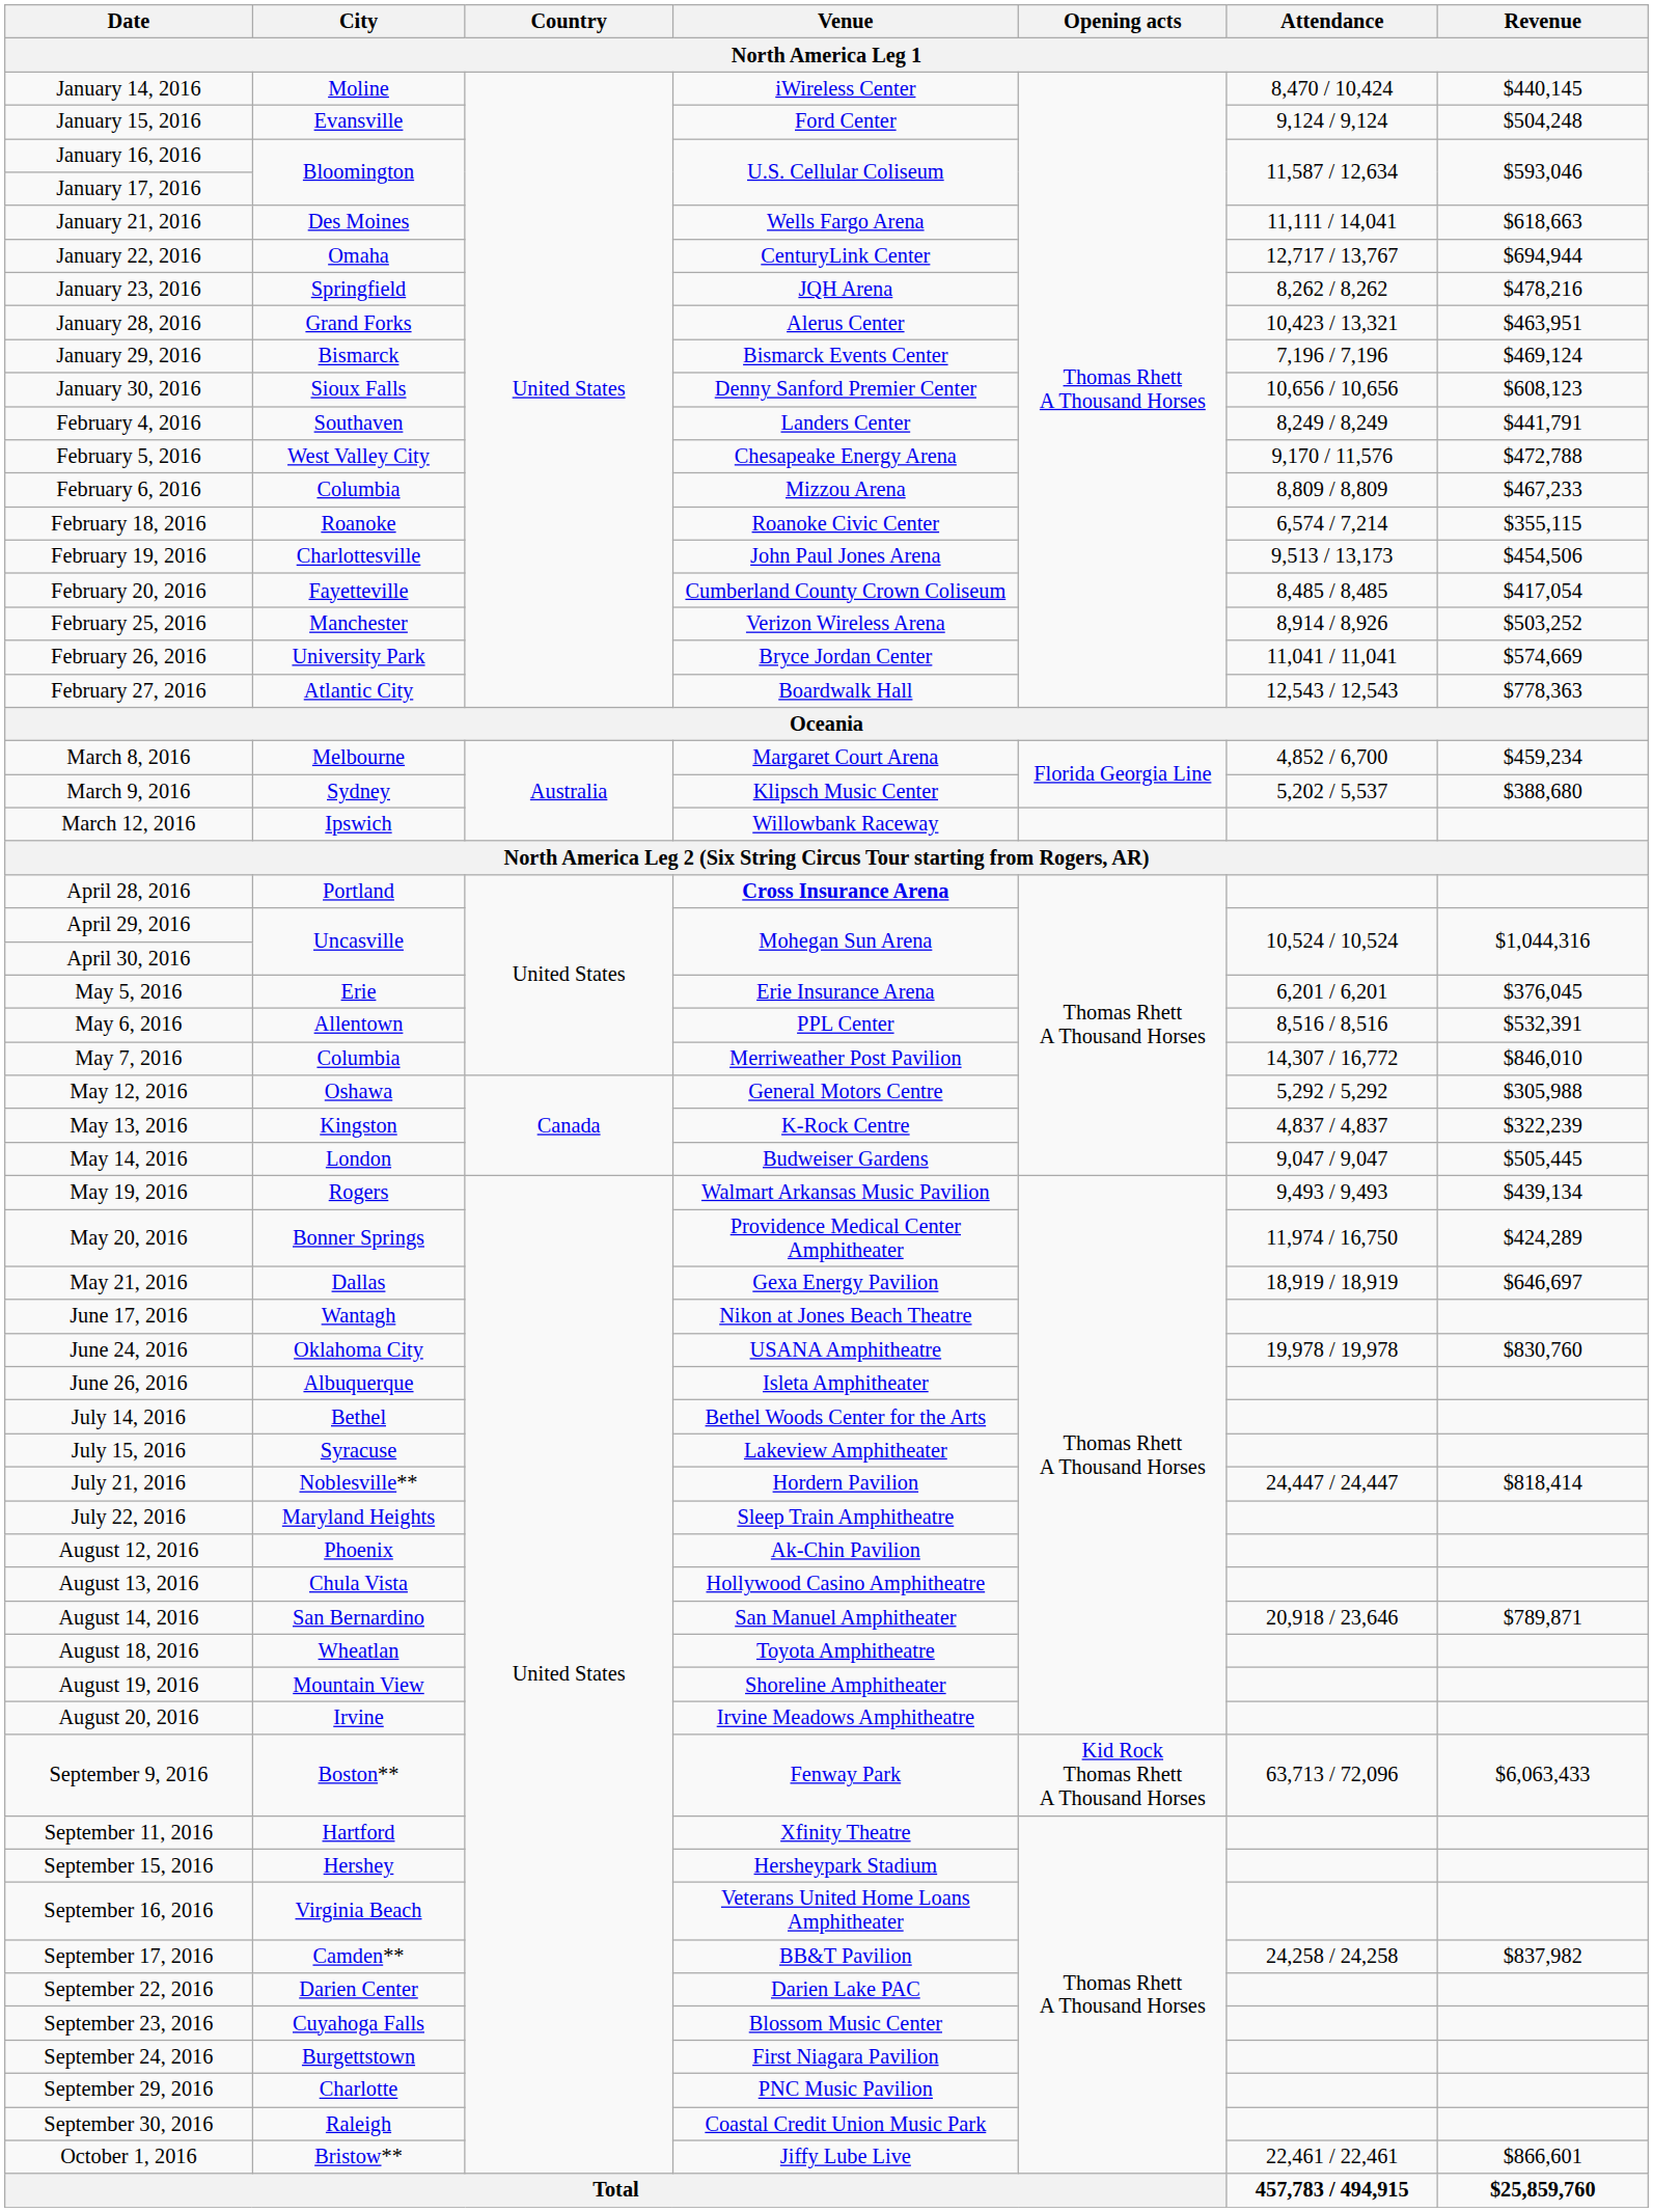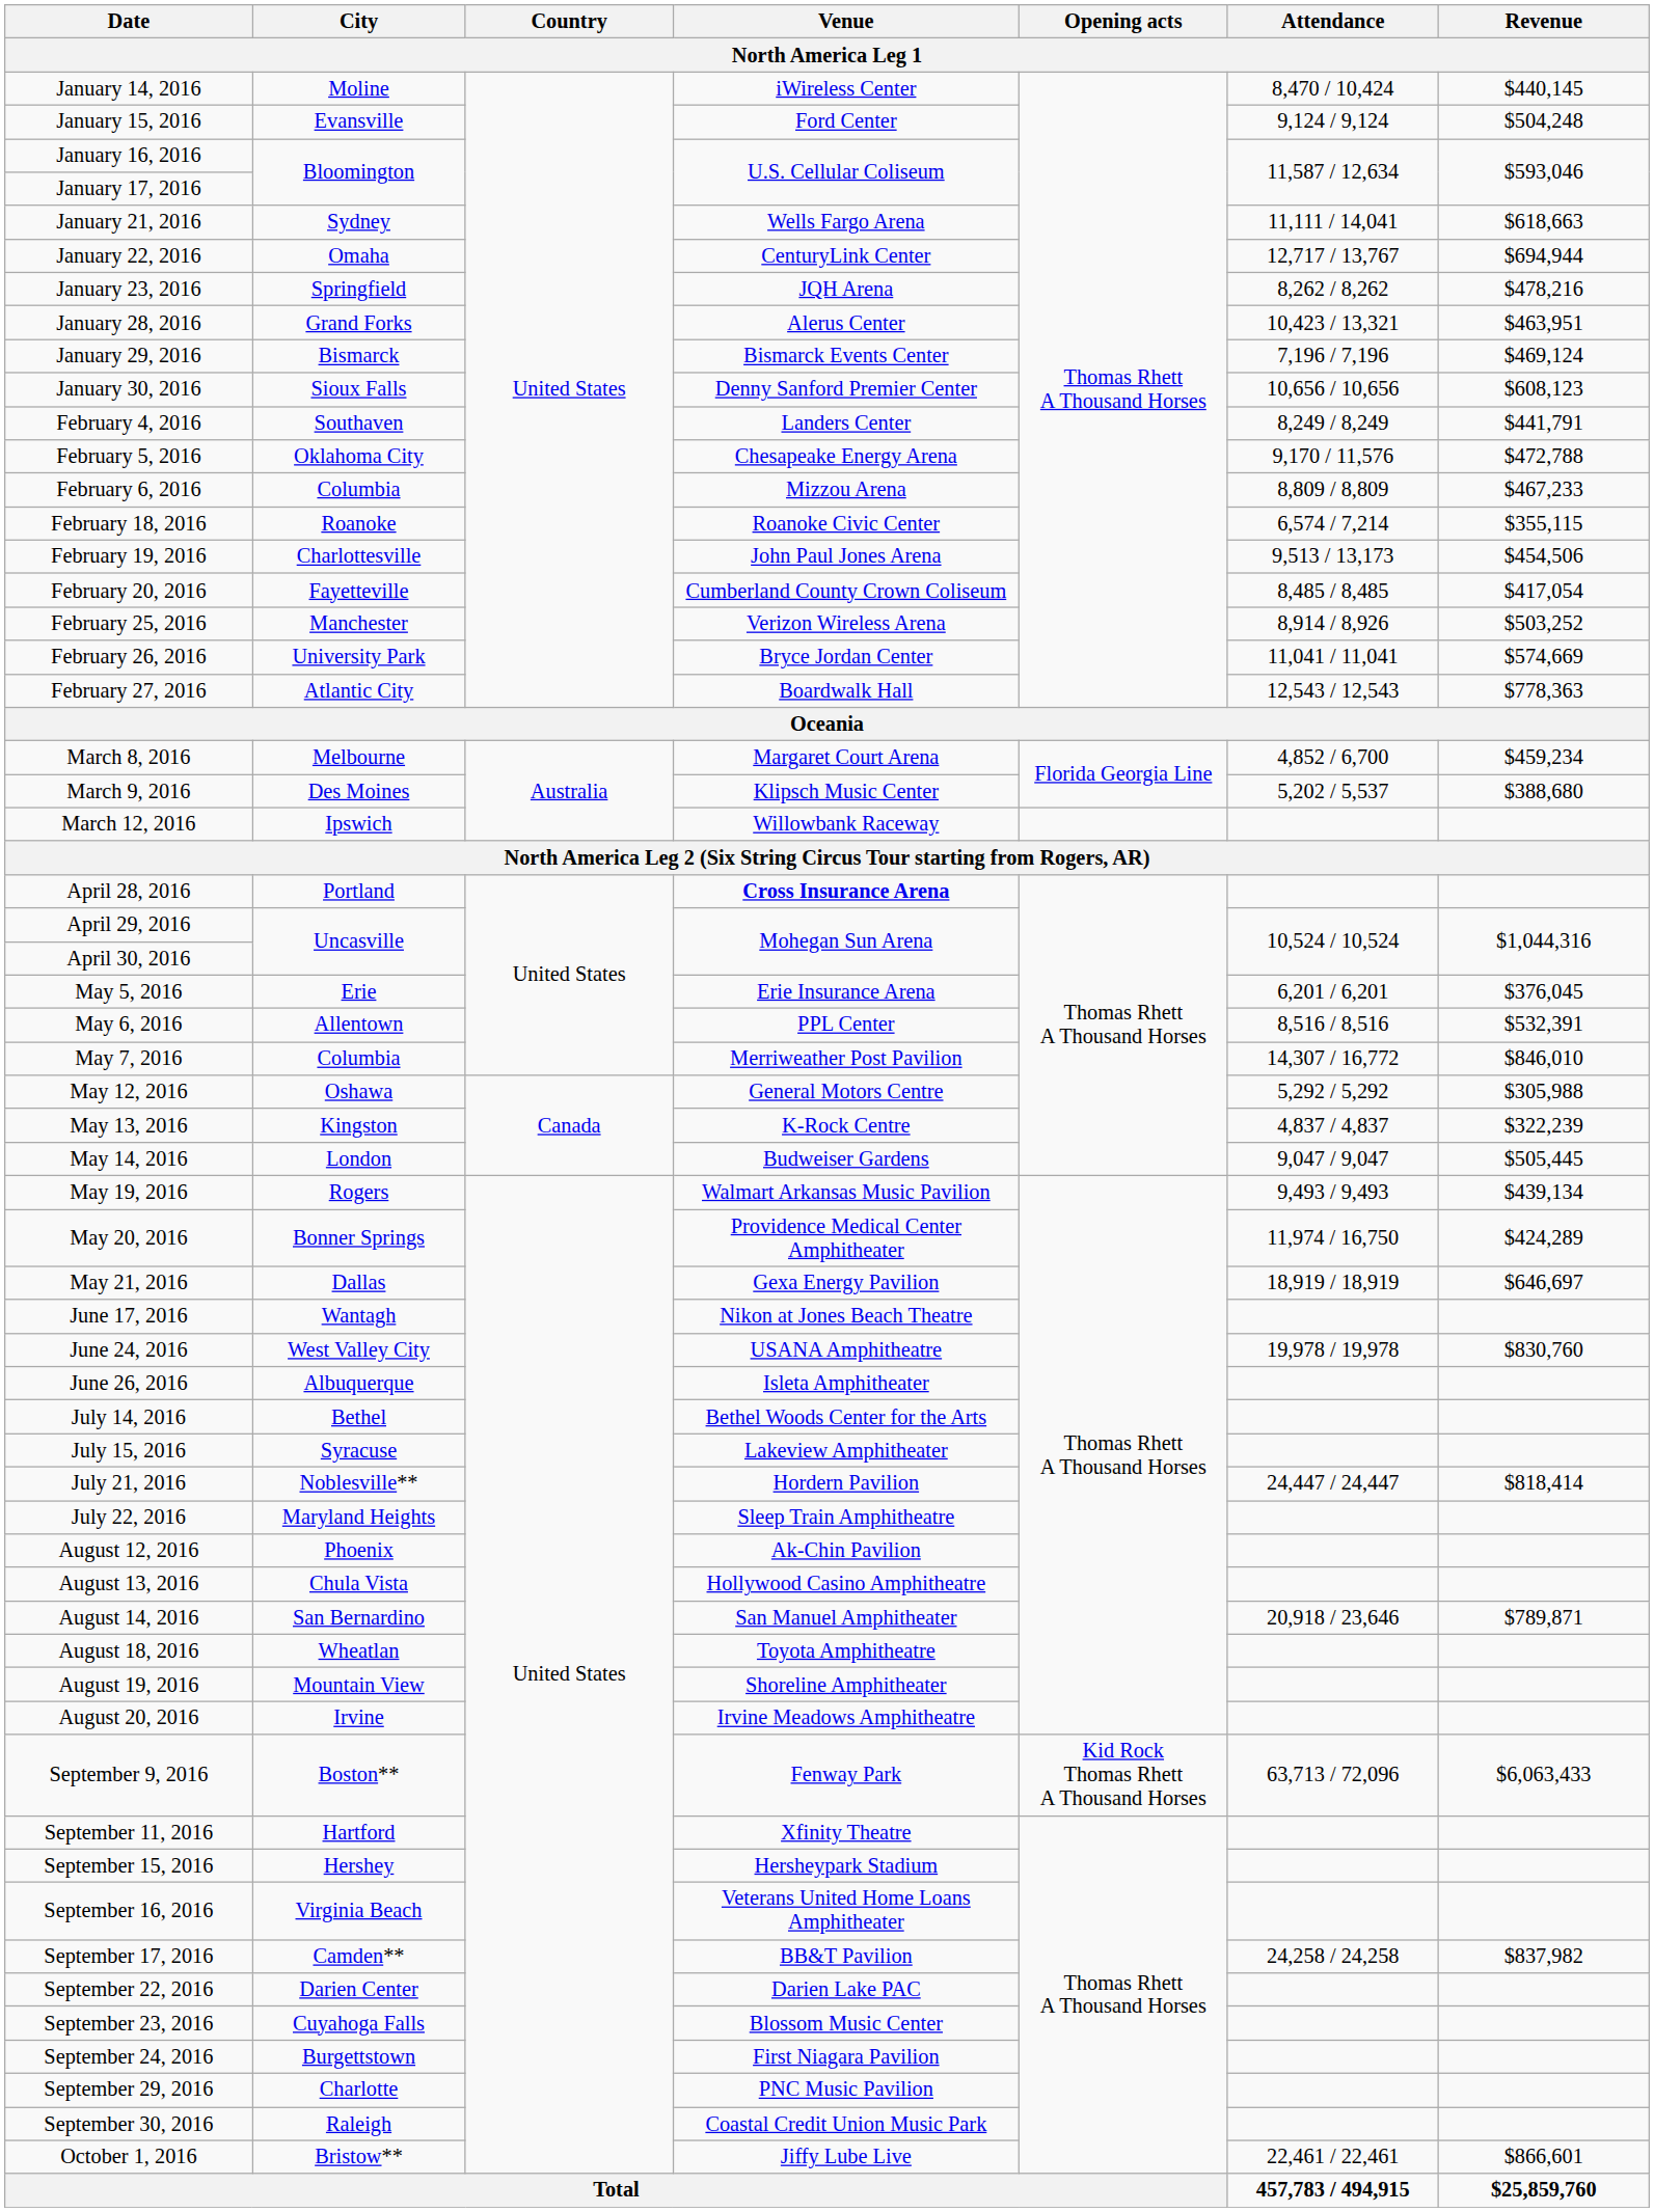January 21, 2016 | City: Des Moines -> Sydney
February 5, 2016 | City: West Valley City -> Oklahoma City
March 9, 2016 | City: Sydney -> Des Moines
June 24, 2016 | City: Oklahoma City -> West Valley City
